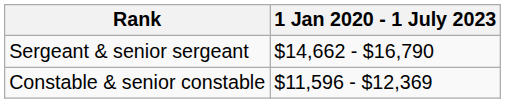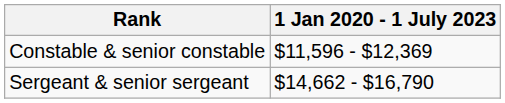rows swapped: Sergeant & senior sergeant <-> Constable & senior constable
